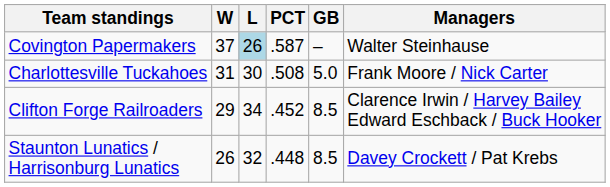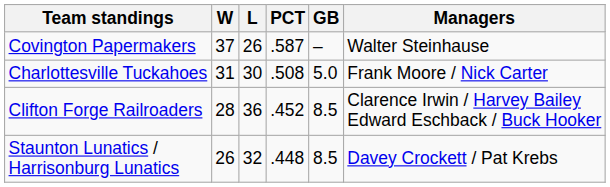Covington Papermakers | L: lightblue background -> no background
Clifton Forge Railroaders | W: 29 -> 28
Clifton Forge Railroaders | L: 34 -> 36
